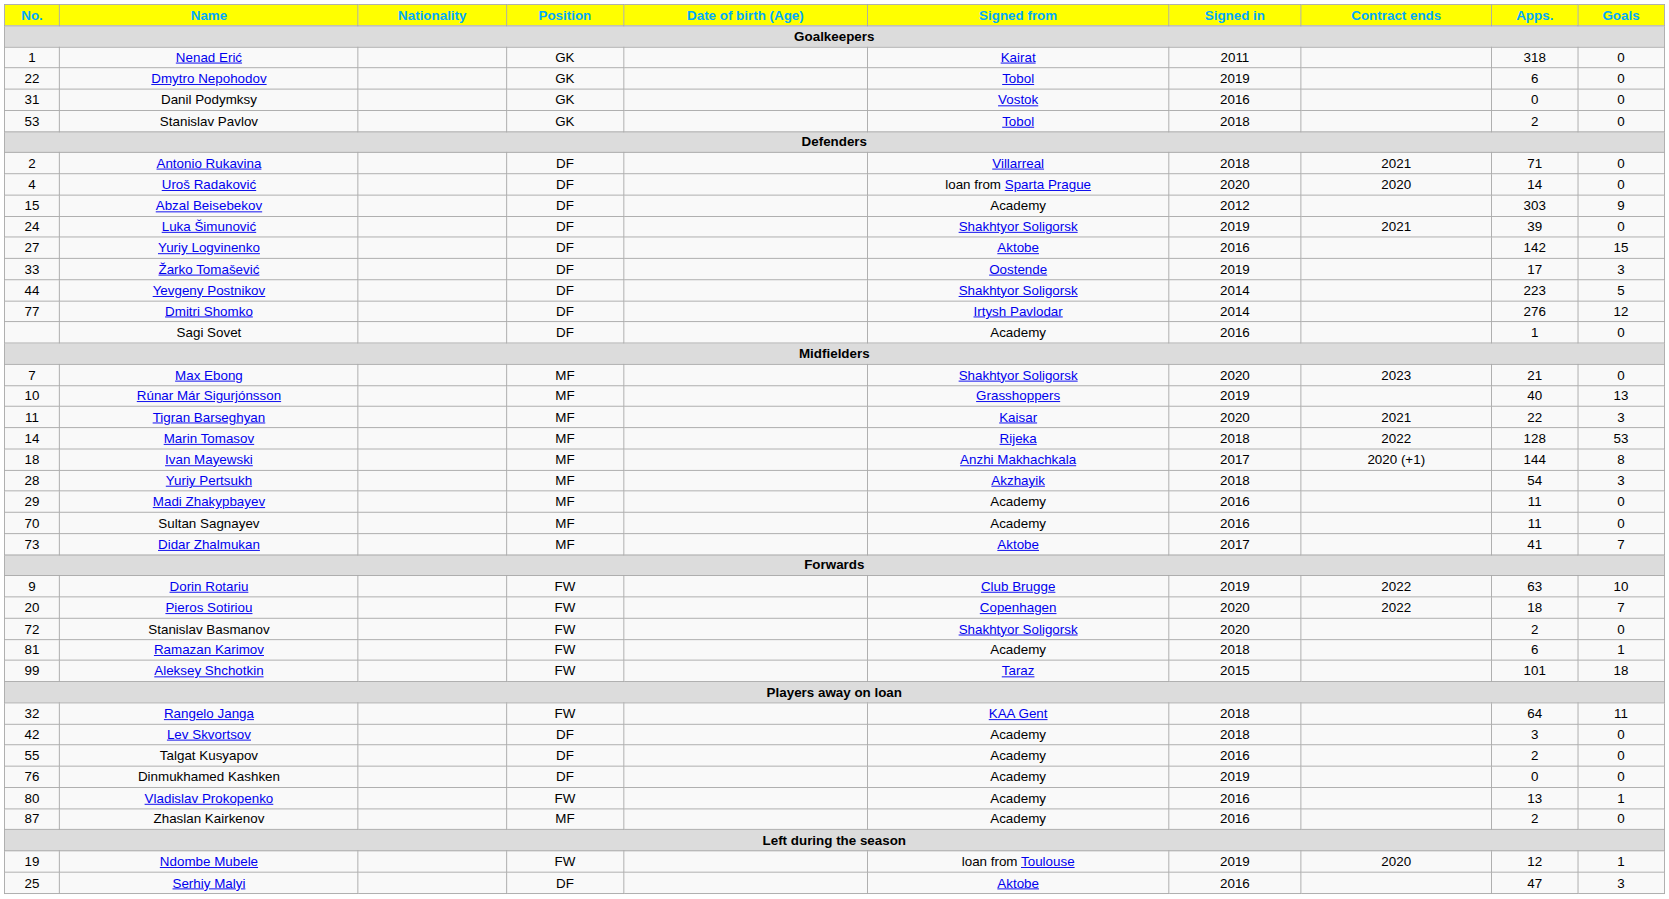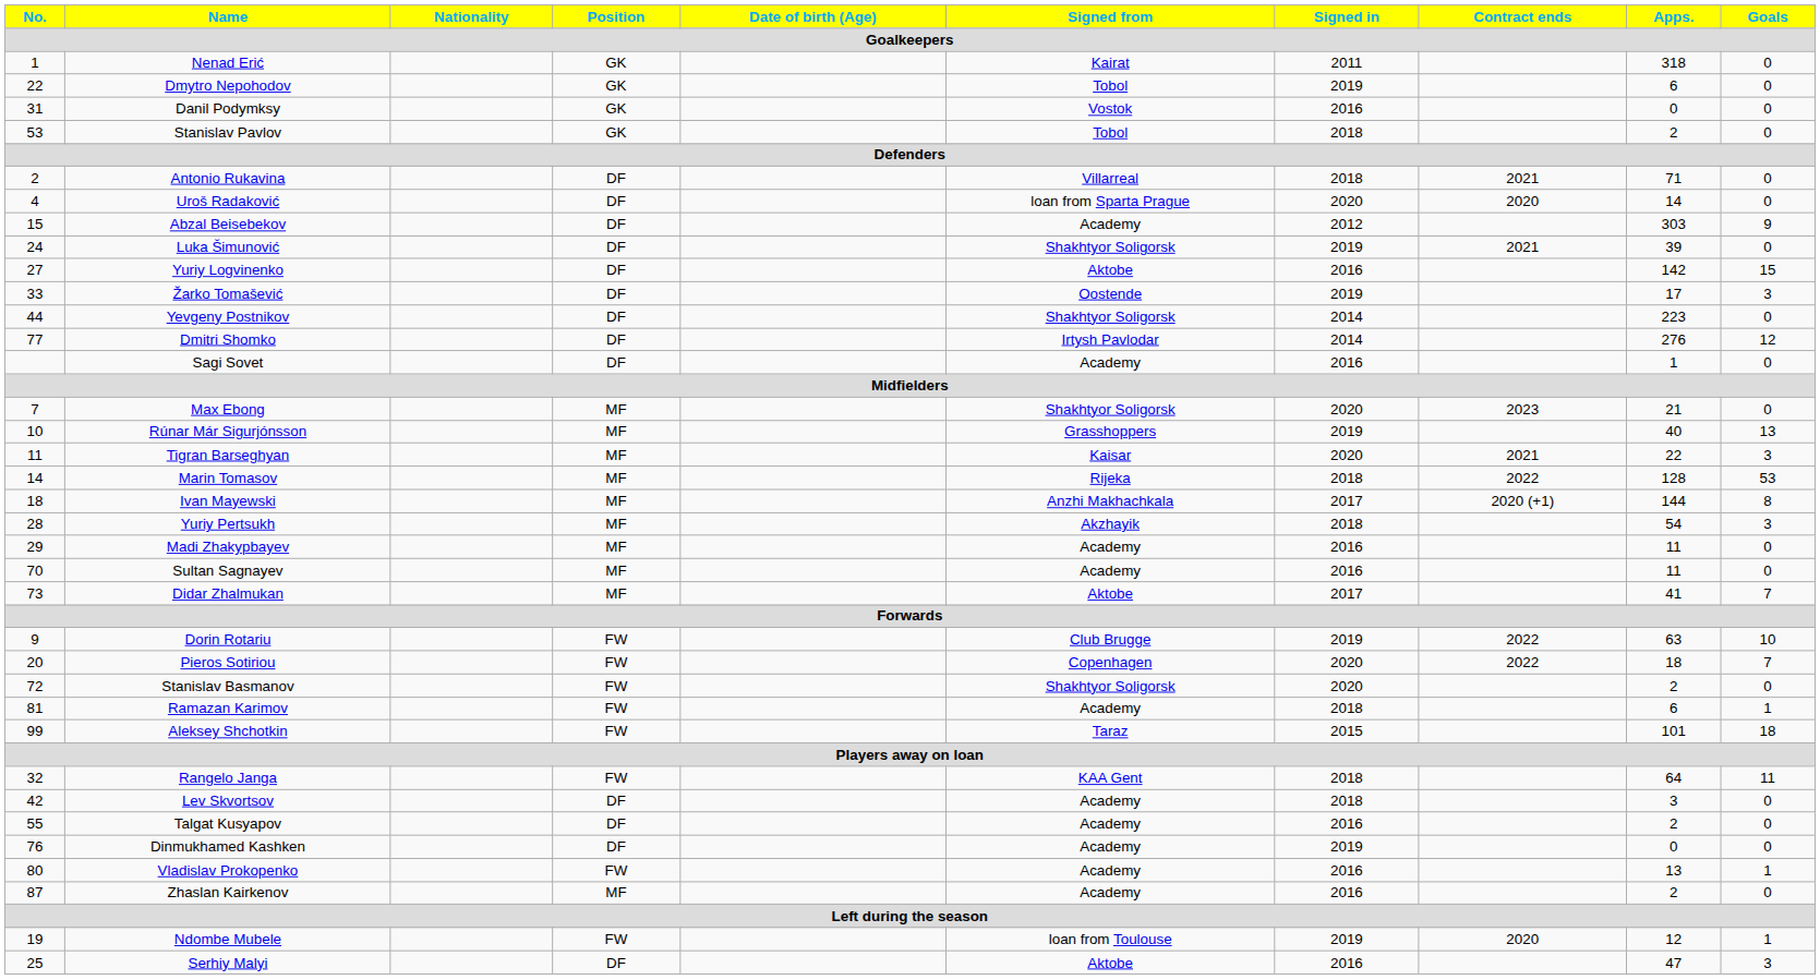Yevgeny Postnikov | Goals: 5 -> 0
